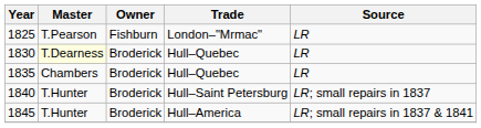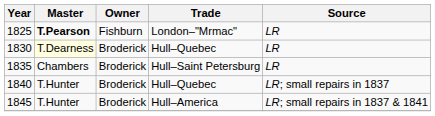1825 | Master: normal -> bold
1835 | Trade: Hull–Quebec -> Hull–Saint Petersburg
1840 | Trade: Hull–Saint Petersburg -> Hull–Quebec
